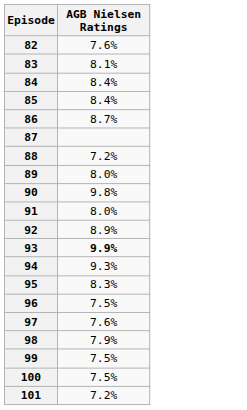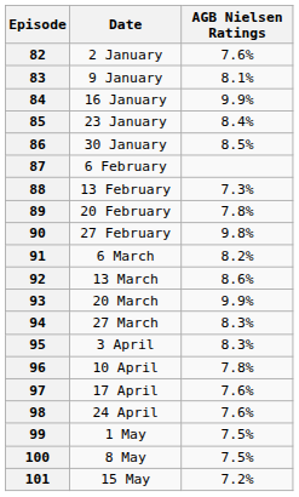+ column: Date | 2 January | 9 January | 16 January | 23 January | 30 January | 6 February | 13 February | 20 February | 27 February | 6 March | 13 March | 20 March | 27 March | 3 April | 10 April | 17 April | 24 April | 1 May | 8 May | 15 May
84 | AGB Nielsen Ratings: 8.4% -> 9.9%
86 | AGB Nielsen Ratings: 8.7% -> 8.5%
88 | AGB Nielsen Ratings: 7.2% -> 7.3%
89 | AGB Nielsen Ratings: 8.0% -> 7.8%
91 | AGB Nielsen Ratings: 8.0% -> 8.2%
92 | AGB Nielsen Ratings: 8.9% -> 8.6%
93 | AGB Nielsen Ratings: bold -> normal
94 | AGB Nielsen Ratings: 9.3% -> 8.3%
96 | AGB Nielsen Ratings: 7.5% -> 7.8%
98 | AGB Nielsen Ratings: 7.9% -> 7.6%
